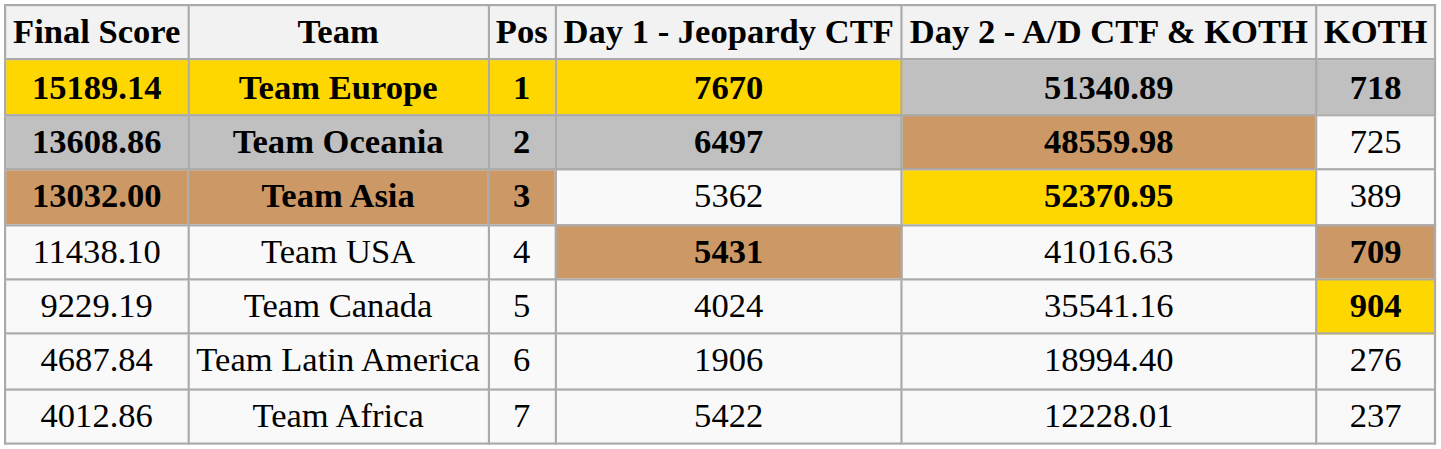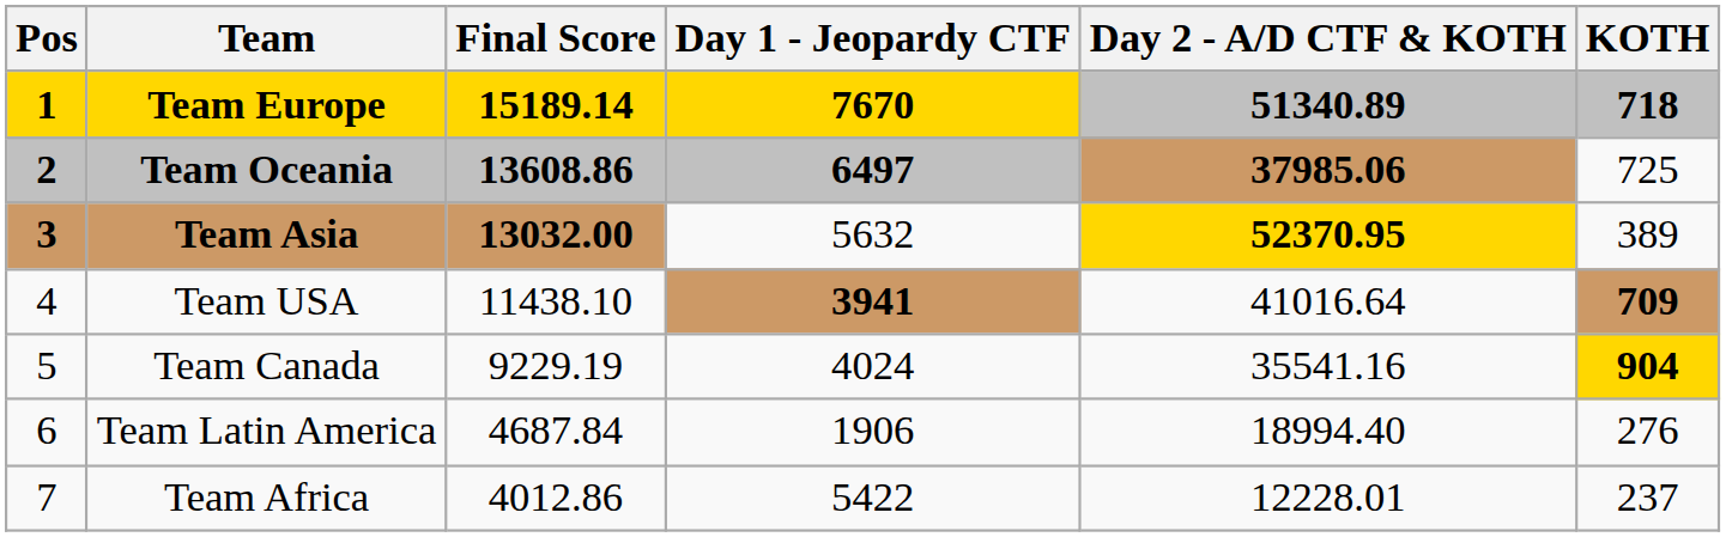columns swapped: Pos / 1 <-> Final Score / 15189.14
Team Oceania | Day 2 - A/D CTF & KOTH / 51340.89: 48559.98 -> 37985.06
Team Asia | Day 1 - Jeopardy CTF / 7670: 5362 -> 5632
Team USA | Day 1 - Jeopardy CTF / 7670: 5431 -> 3941
Team USA | Day 2 - A/D CTF & KOTH / 51340.89: 41016.63 -> 41016.64
